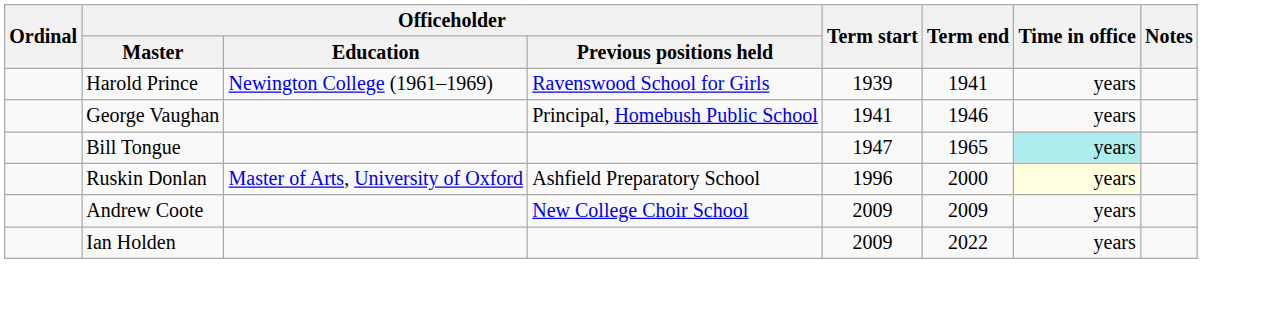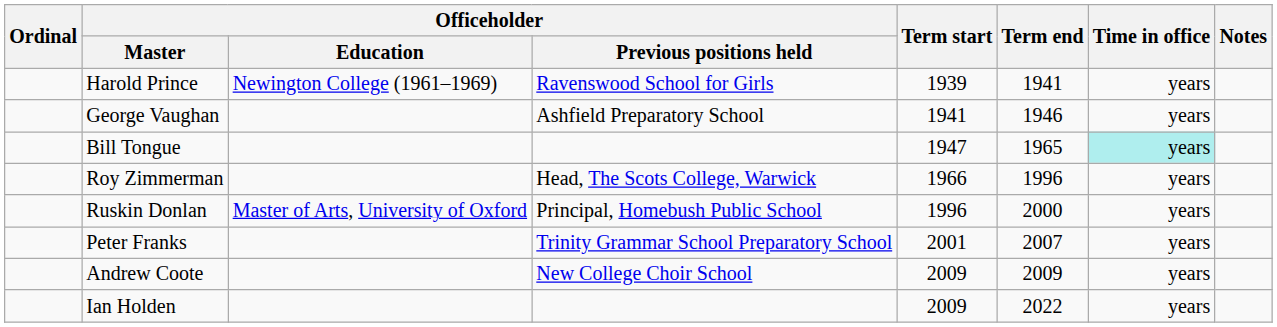George Vaughan | Officeholder / Previous positions held: Principal, Homebush Public School -> Ashfield Preparatory School
+ row: Roy Zimmerman | Head, The Scots College, Warwick | 1966 | 1996 | years
Ruskin Donlan | Officeholder / Previous positions held: Ashfield Preparatory School -> Principal, Homebush Public School
Ruskin Donlan | Time in office: lightyellow background -> no background
+ row: Peter Franks | Trinity Grammar School Preparatory School | 2001 | 2007 | years
